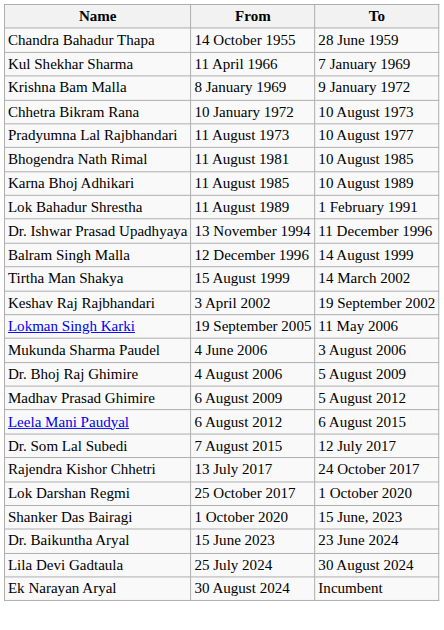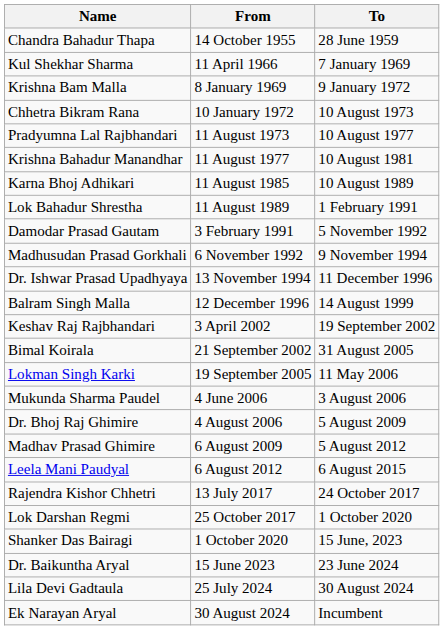+ row: Krishna Bahadur Manandhar | 11 August 1977 | 10 August 1981
- row: Bhogendra Nath Rimal | 11 August 1981 | 10 August 1985
+ row: Damodar Prasad Gautam | 3 February 1991 | 5 November 1992
+ row: Madhusudan Prasad Gorkhali | 6 November 1992 | 9 November 1994
- row: Tirtha Man Shakya | 15 August 1999 | 14 March 2002
+ row: Bimal Koirala | 21 September 2002 | 31 August 2005
- row: Dr. Som Lal Subedi | 7 August 2015 | 12 July 2017
